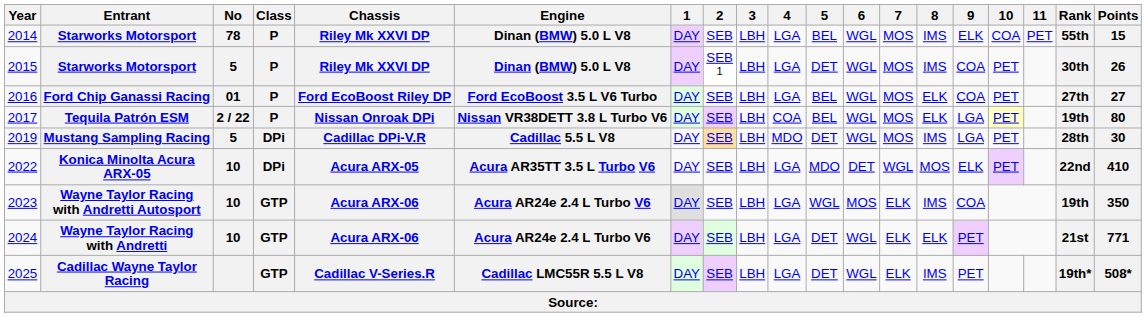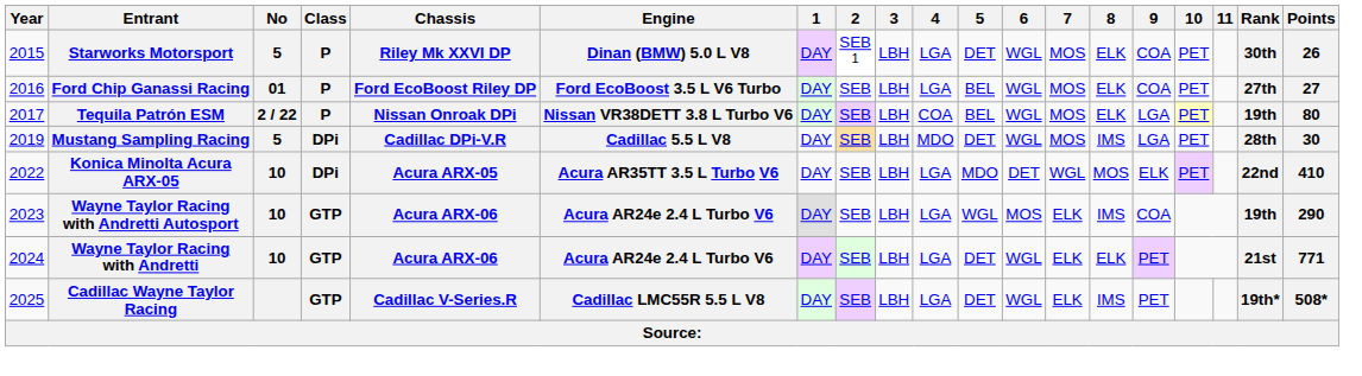- row: 2014 | Starworks Motorsport | 78 | P | Riley Mk XXVI DP | Dinan (BMW) 5.0 L V8 | DAY | SEB | LBH | LGA | BEL | WGL | MOS | IMS | ELK | COA | PET | 55th | 15
2015 | 8: IMS -> ELK
2023 | Points: 350 -> 290
